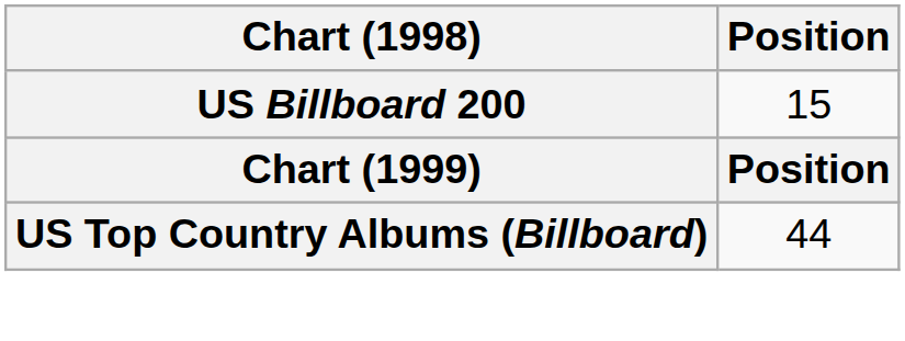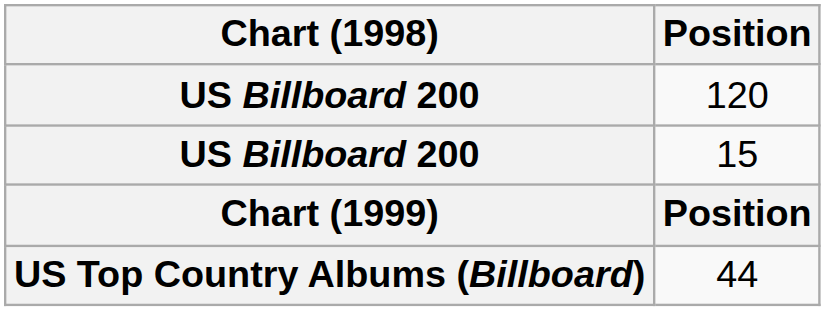+ row: US Billboard 200 | 120
